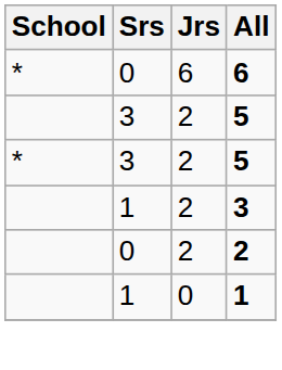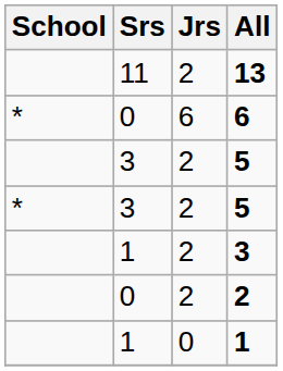+ row: 11 | 2 | 13
